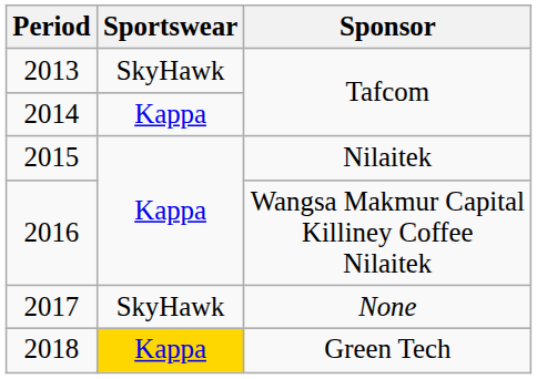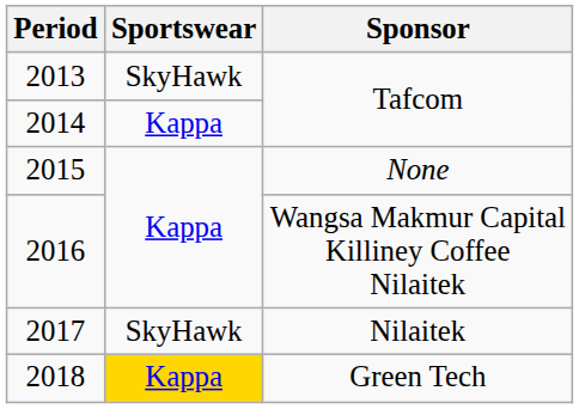2015 | Sponsor: Nilaitek -> None
2017 | Sponsor: None -> Nilaitek
